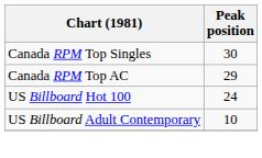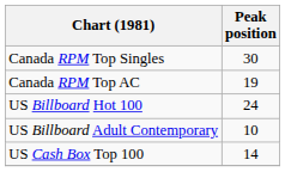Canada RPM Top AC | Peak position: 29 -> 19
+ row: US Cash Box Top 100 | 14
